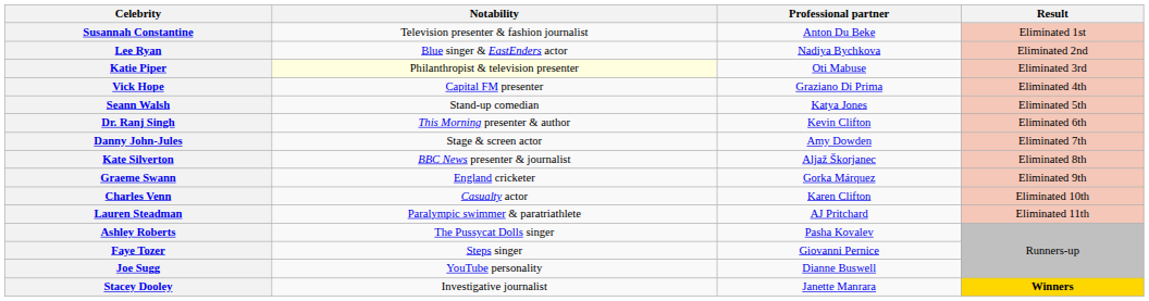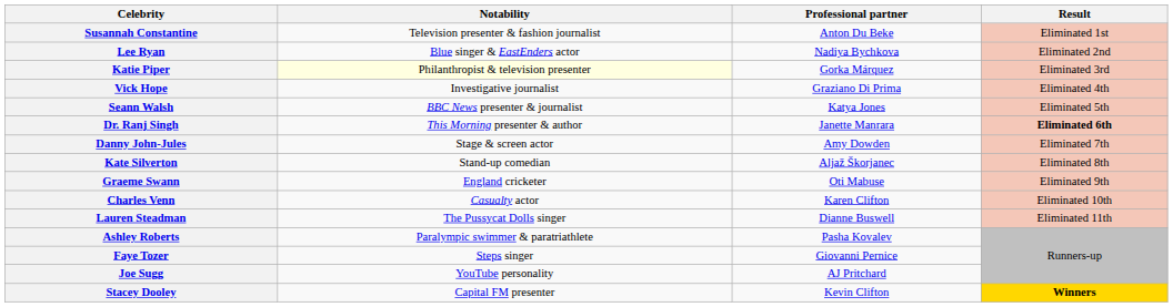Katie Piper | Professional partner: Oti Mabuse -> Gorka Márquez
Vick Hope | Notability: Capital FM presenter -> Investigative journalist
Seann Walsh | Notability: Stand-up comedian -> BBC News presenter & journalist
Dr. Ranj Singh | Professional partner: Kevin Clifton -> Janette Manrara
Dr. Ranj Singh | Result: normal -> bold
Kate Silverton | Notability: BBC News presenter & journalist -> Stand-up comedian
Graeme Swann | Professional partner: Gorka Márquez -> Oti Mabuse
Lauren Steadman | Notability: Paralympic swimmer & paratriathlete -> The Pussycat Dolls singer
Lauren Steadman | Professional partner: AJ Pritchard -> Dianne Buswell
Ashley Roberts | Notability: The Pussycat Dolls singer -> Paralympic swimmer & paratriathlete
Joe Sugg | Professional partner: Dianne Buswell -> AJ Pritchard
Stacey Dooley | Notability: Investigative journalist -> Capital FM presenter
Stacey Dooley | Professional partner: Janette Manrara -> Kevin Clifton
